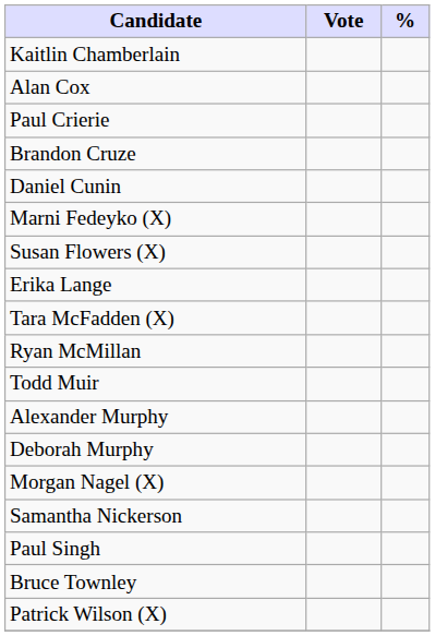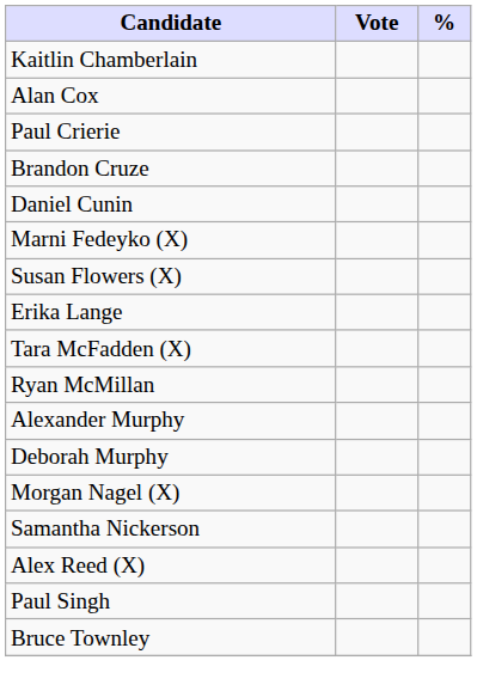- row: Todd Muir
+ row: Alex Reed (X)
- row: Patrick Wilson (X)
